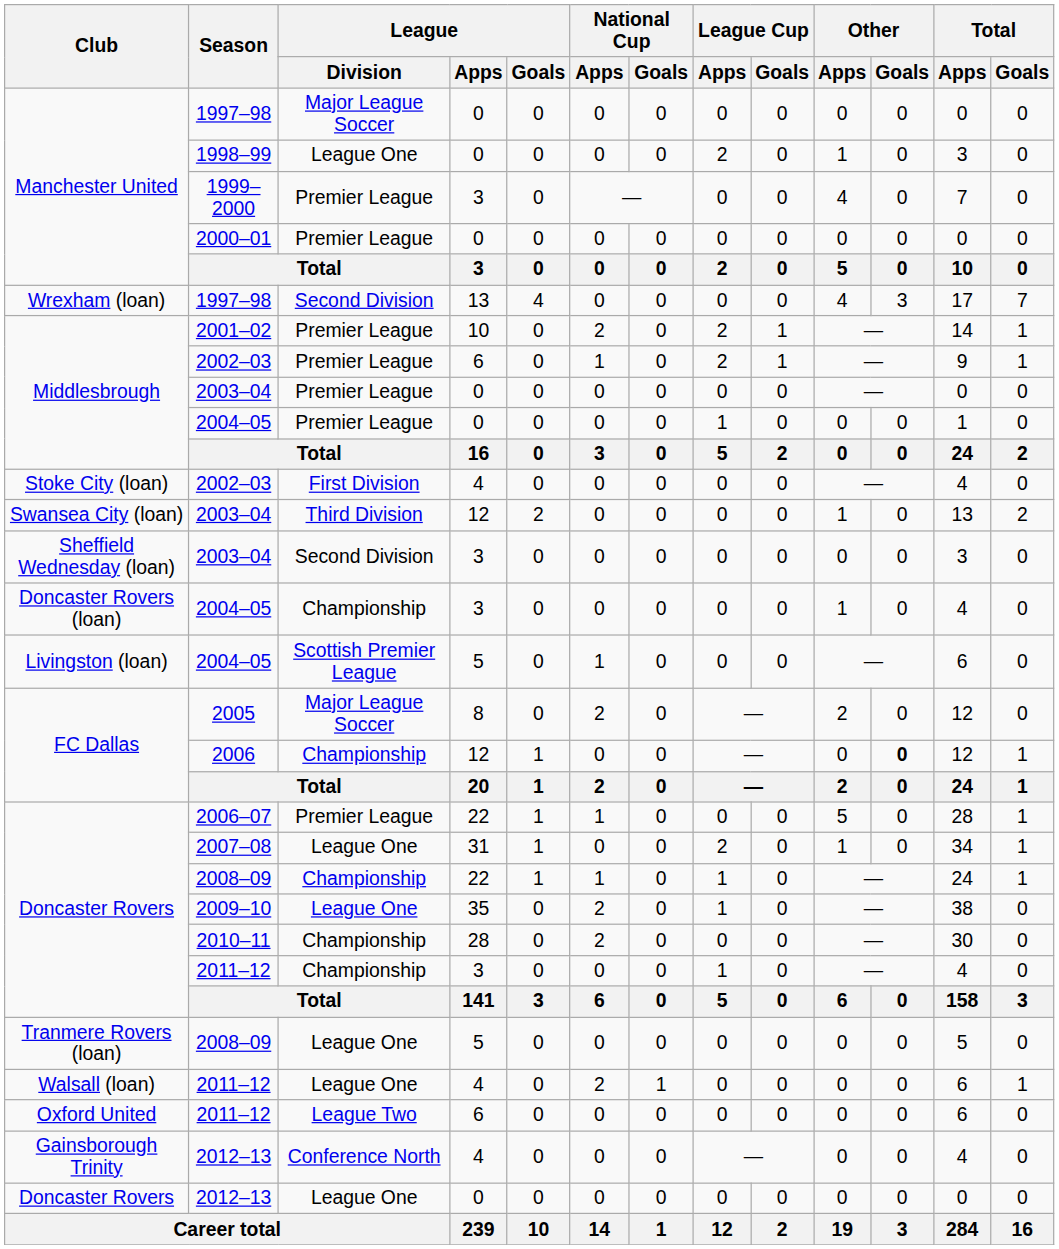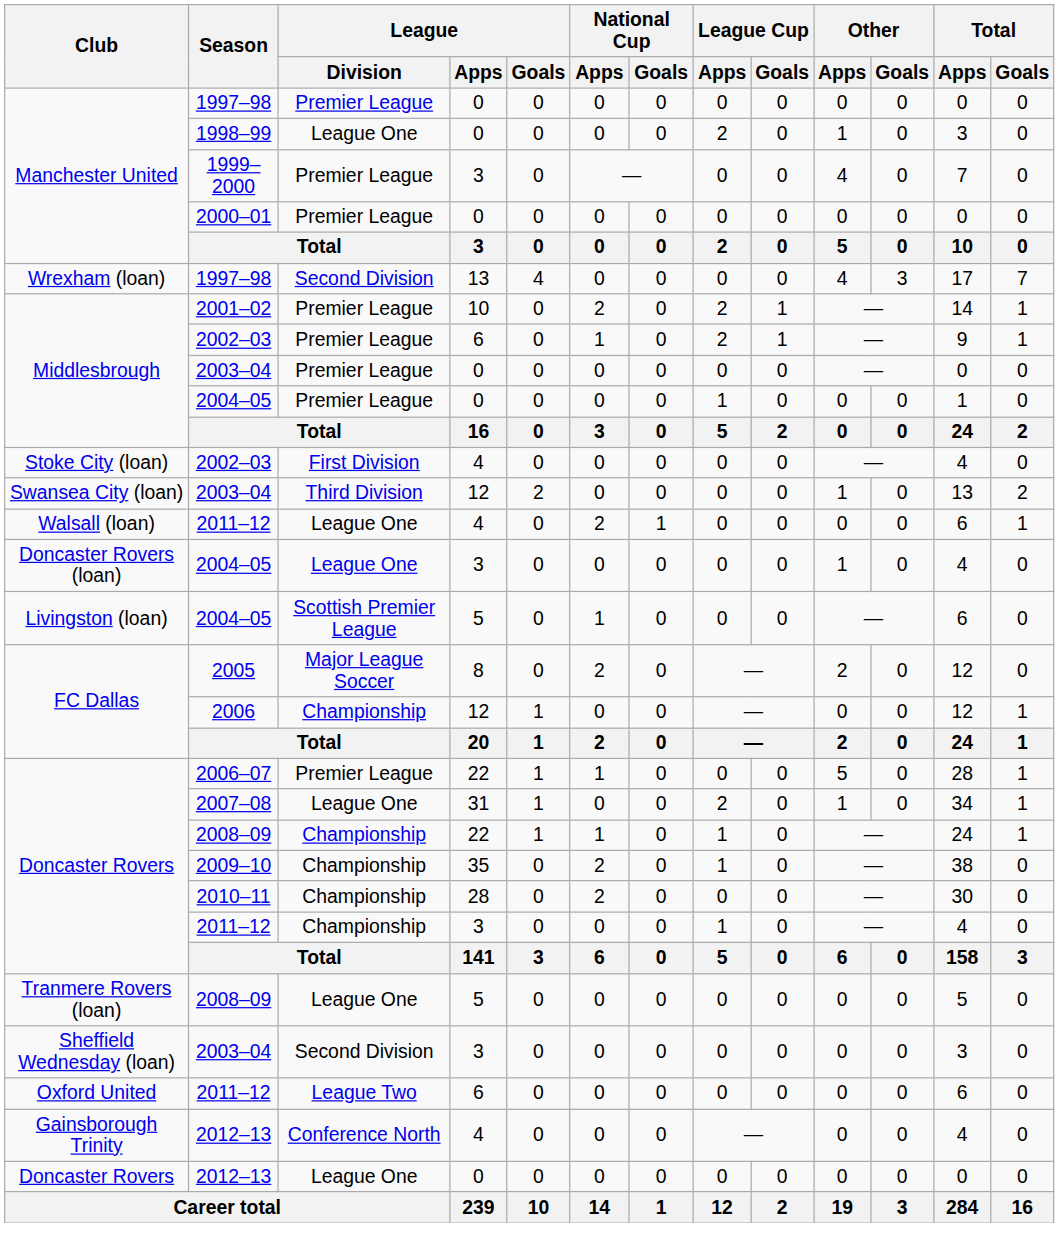Manchester United / 1997–98 | League / Division: Major League Soccer -> Premier League
rows swapped: Sheffield Wednesday (loan) / 2003–04 <-> Walsall (loan) / 2011–12
Doncaster Rovers (loan) / 2004–05 | League / Division: Championship -> League One
2006 | Other / Goals: bold -> normal
2009–10 | League / Division: League One -> Championship
